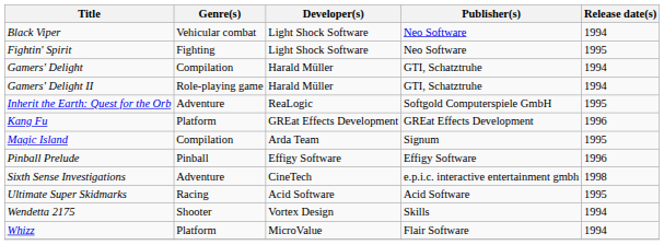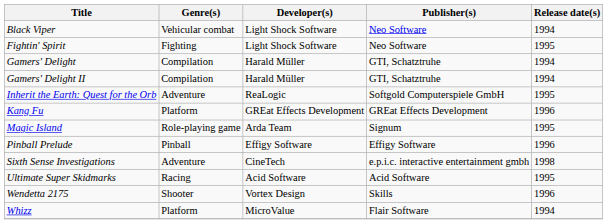Gamers' Delight II | Genre(s): Role-playing game -> Compilation
Magic Island | Genre(s): Compilation -> Role-playing game
Wendetta 2175 | Release date(s): 1994 -> 1996
